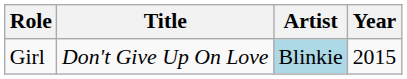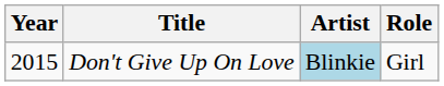columns swapped: Year <-> Role
